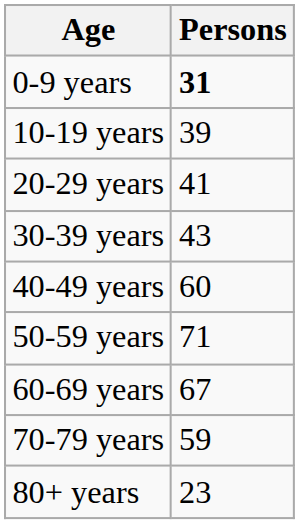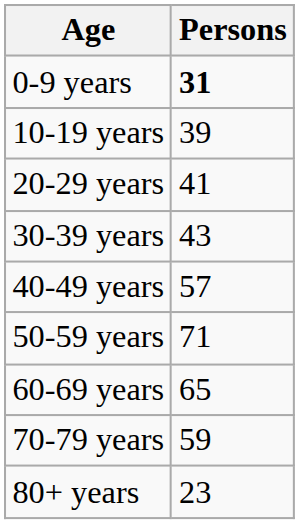40-49 years | Persons: 60 -> 57
60-69 years | Persons: 67 -> 65
